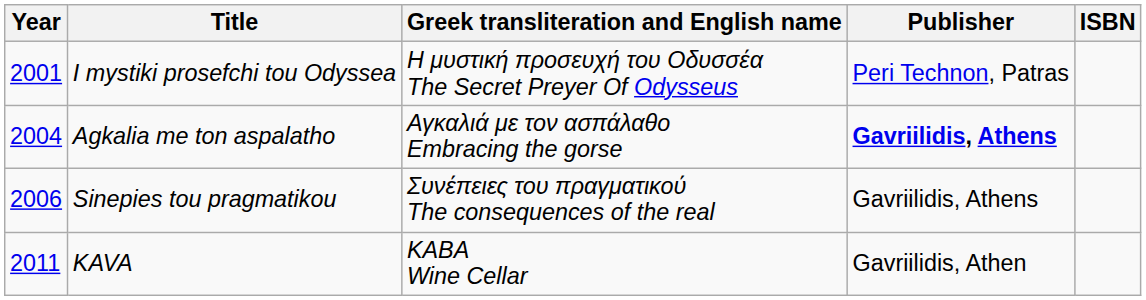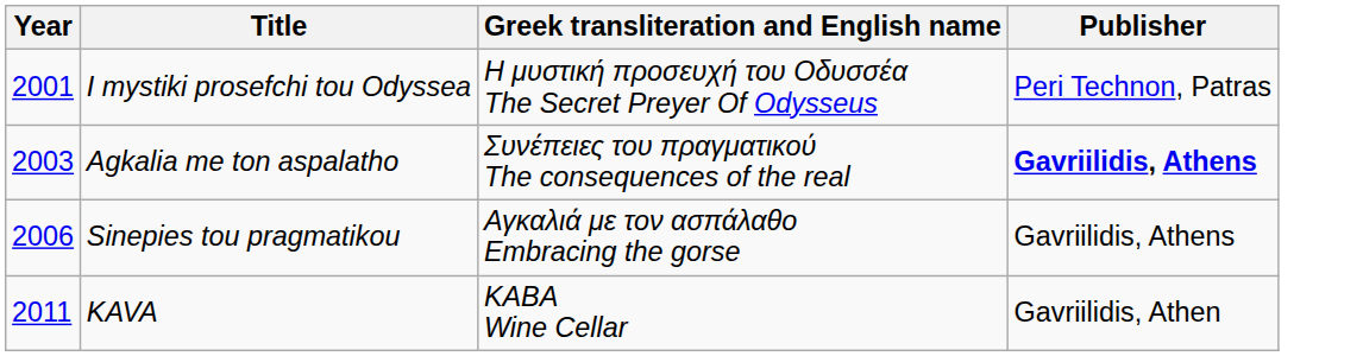- column: ISBN
Agkalia me ton aspalatho | Year: 2004 -> 2003
Agkalia me ton aspalatho | Greek transliteration and English name: Αγκαλιά με τον ασπάλαθο Embracing the gorse -> Συνέπειες του πραγματικού The consequences of the real
Sinepies tou pragmatikou | Greek transliteration and English name: Συνέπειες του πραγματικού The consequences of the real -> Αγκαλιά με τον ασπάλαθο Embracing the gorse
